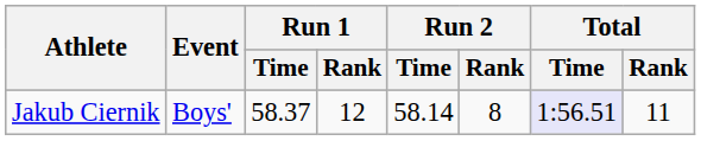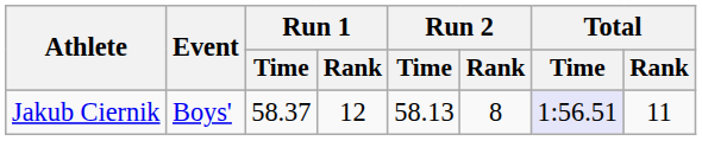Jakub Ciernik | Run 2 / Time: 58.14 -> 58.13
